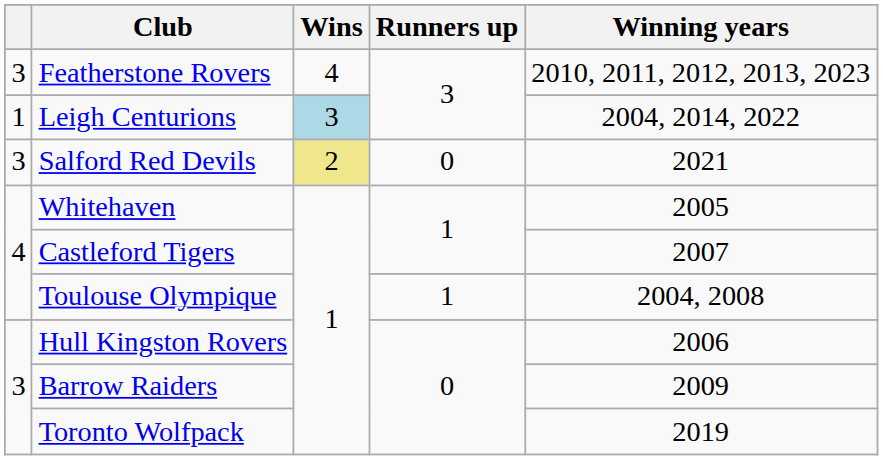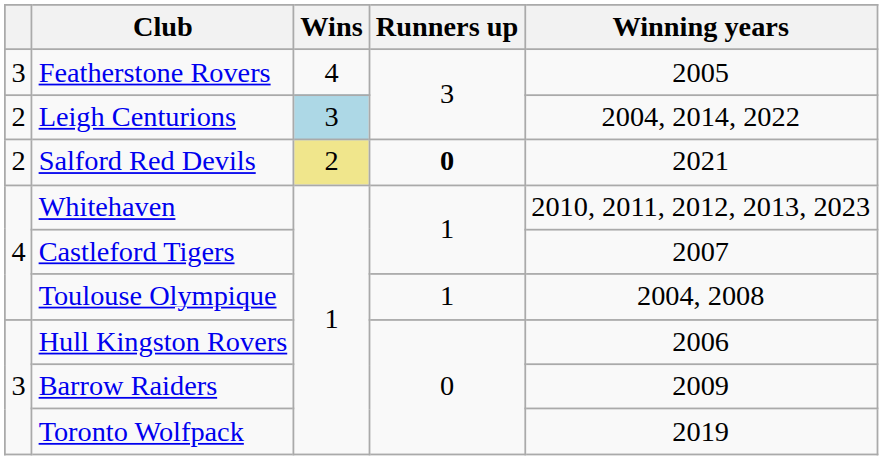Featherstone Rovers | Winning years: 2010, 2011, 2012, 2013, 2023 -> 2005
Leigh Centurions | column 1: 1 -> 2
Salford Red Devils | column 1: 3 -> 2
Salford Red Devils | Runners up: normal -> bold
Whitehaven | Winning years: 2005 -> 2010, 2011, 2012, 2013, 2023
